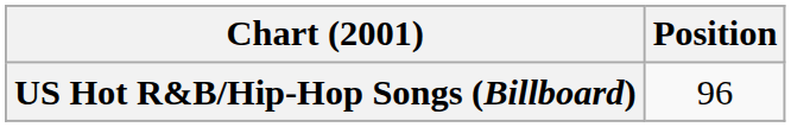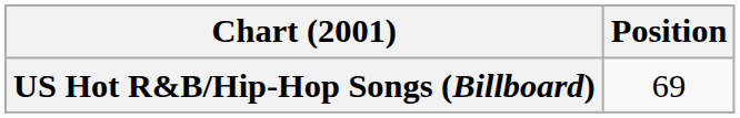US Hot R&B/Hip-Hop Songs (Billboard) | Position: 96 -> 69
